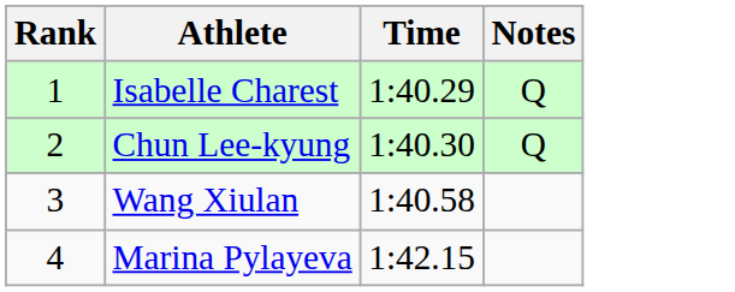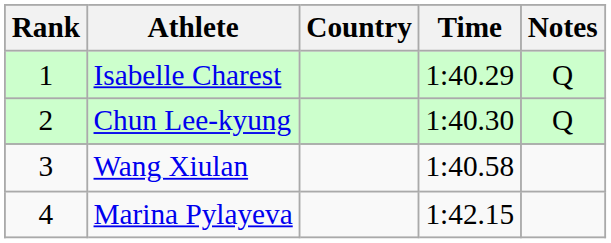+ column: Country
